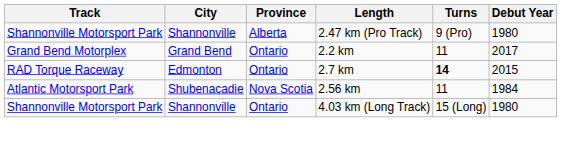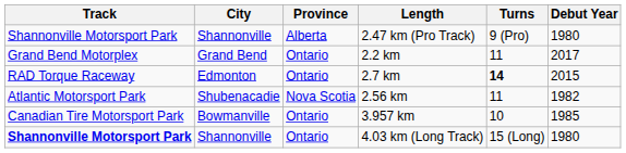2.56 km | Debut Year: 1984 -> 1982
+ row: Canadian Tire Motorsport Park | Bowmanville | Ontario | 3.957 km | 10 | 1985
4.03 km (Long Track) | Track: normal -> bold
